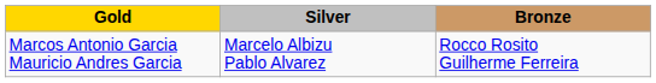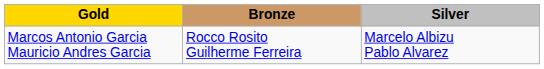columns swapped: Silver <-> Bronze
